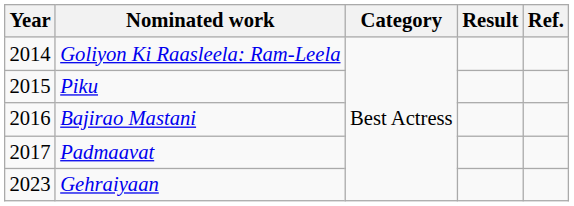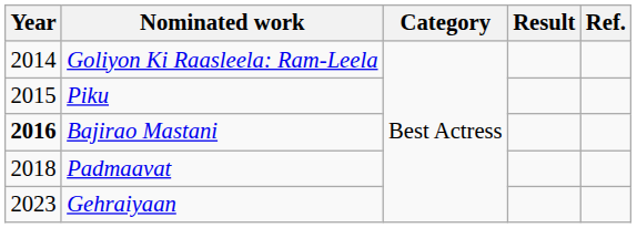Bajirao Mastani | Year: normal -> bold
Padmaavat | Year: 2017 -> 2018
